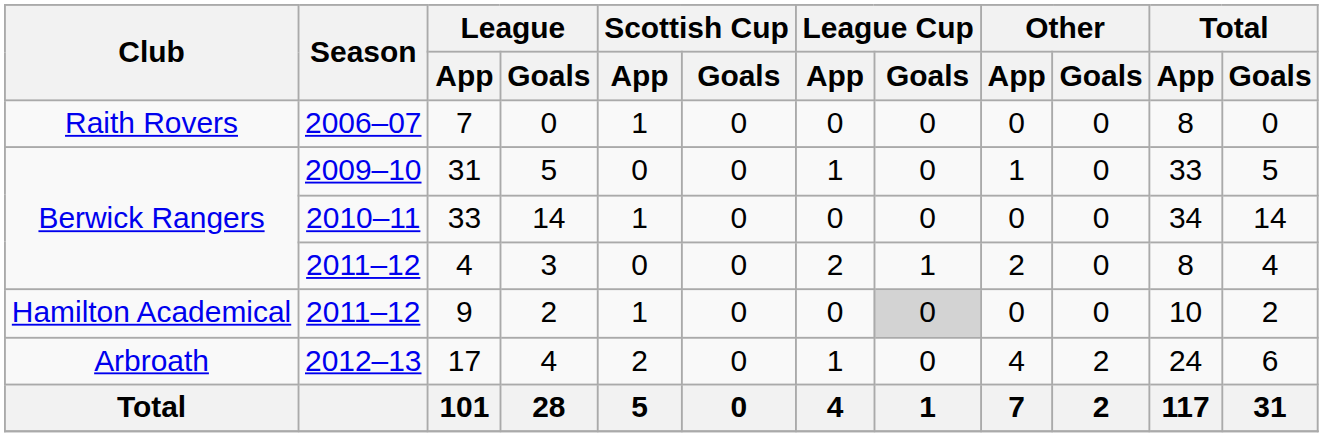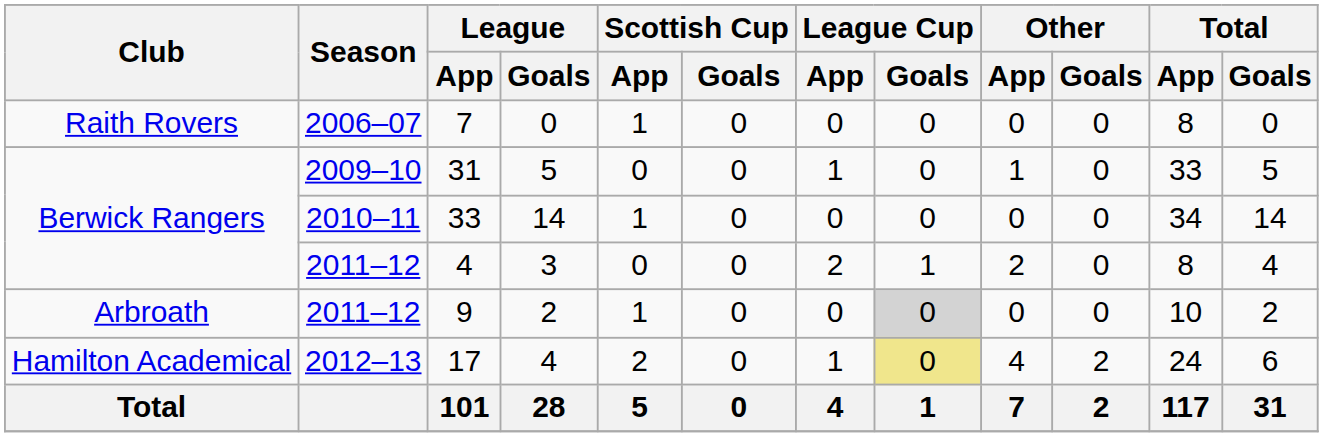9 | Club: Hamilton Academical -> Arbroath
17 | Club: Arbroath -> Hamilton Academical
17 | League Cup / Goals: no background -> khaki background
